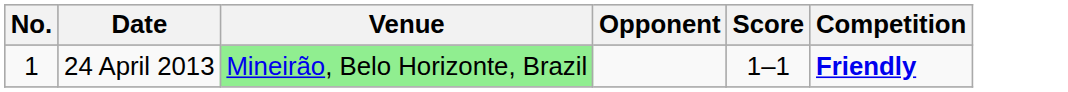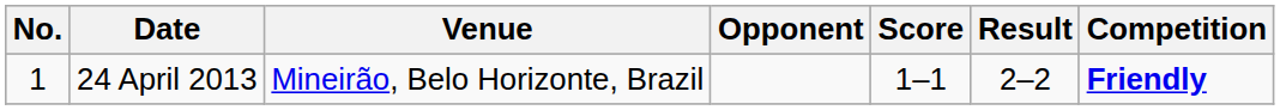+ column: Result | 2–2
24 April 2013 | Venue: lightgreen background -> no background
